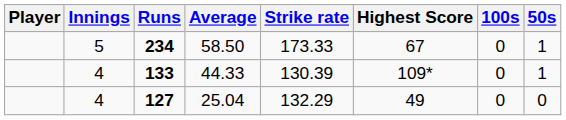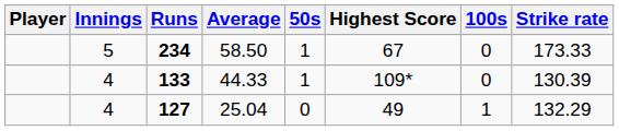columns swapped: Strike rate <-> 50s
127 | 100s: 0 -> 1
